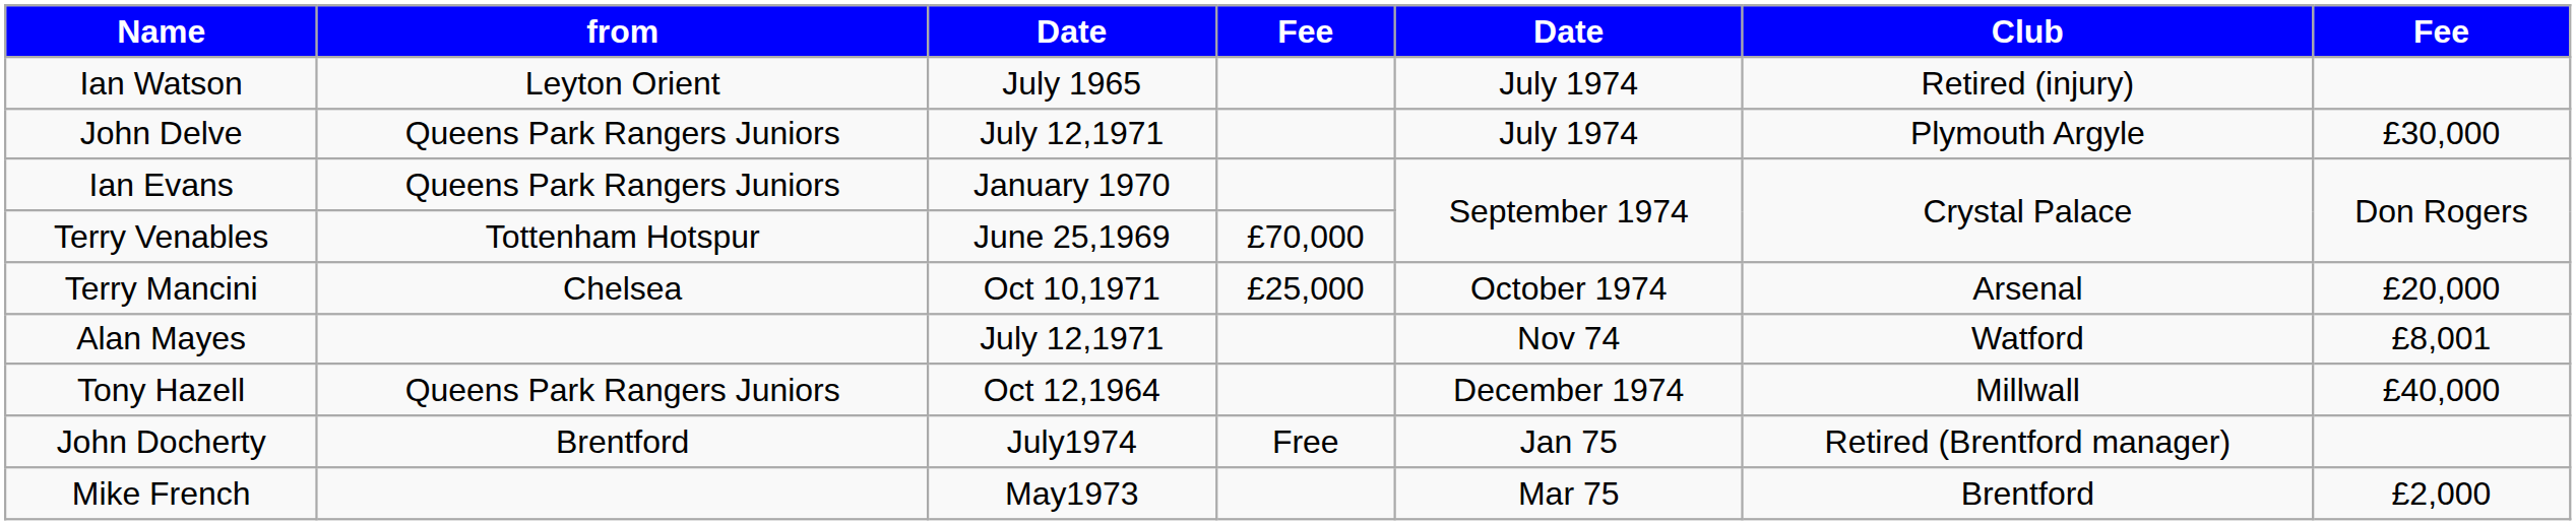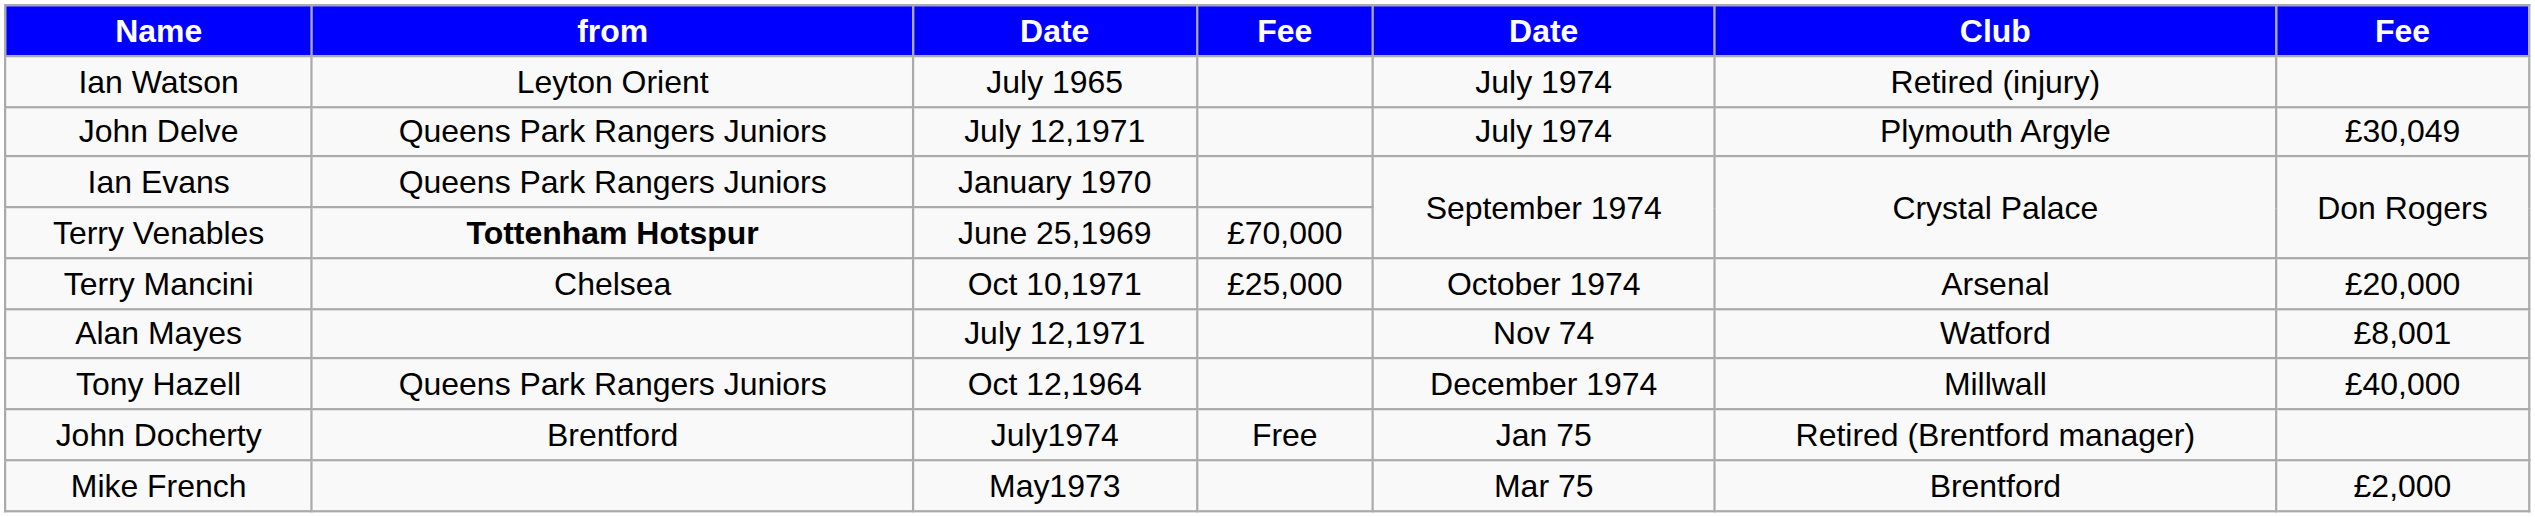John Delve | column 7: £30,000 -> £30,049
Terry Venables | from: normal -> bold
